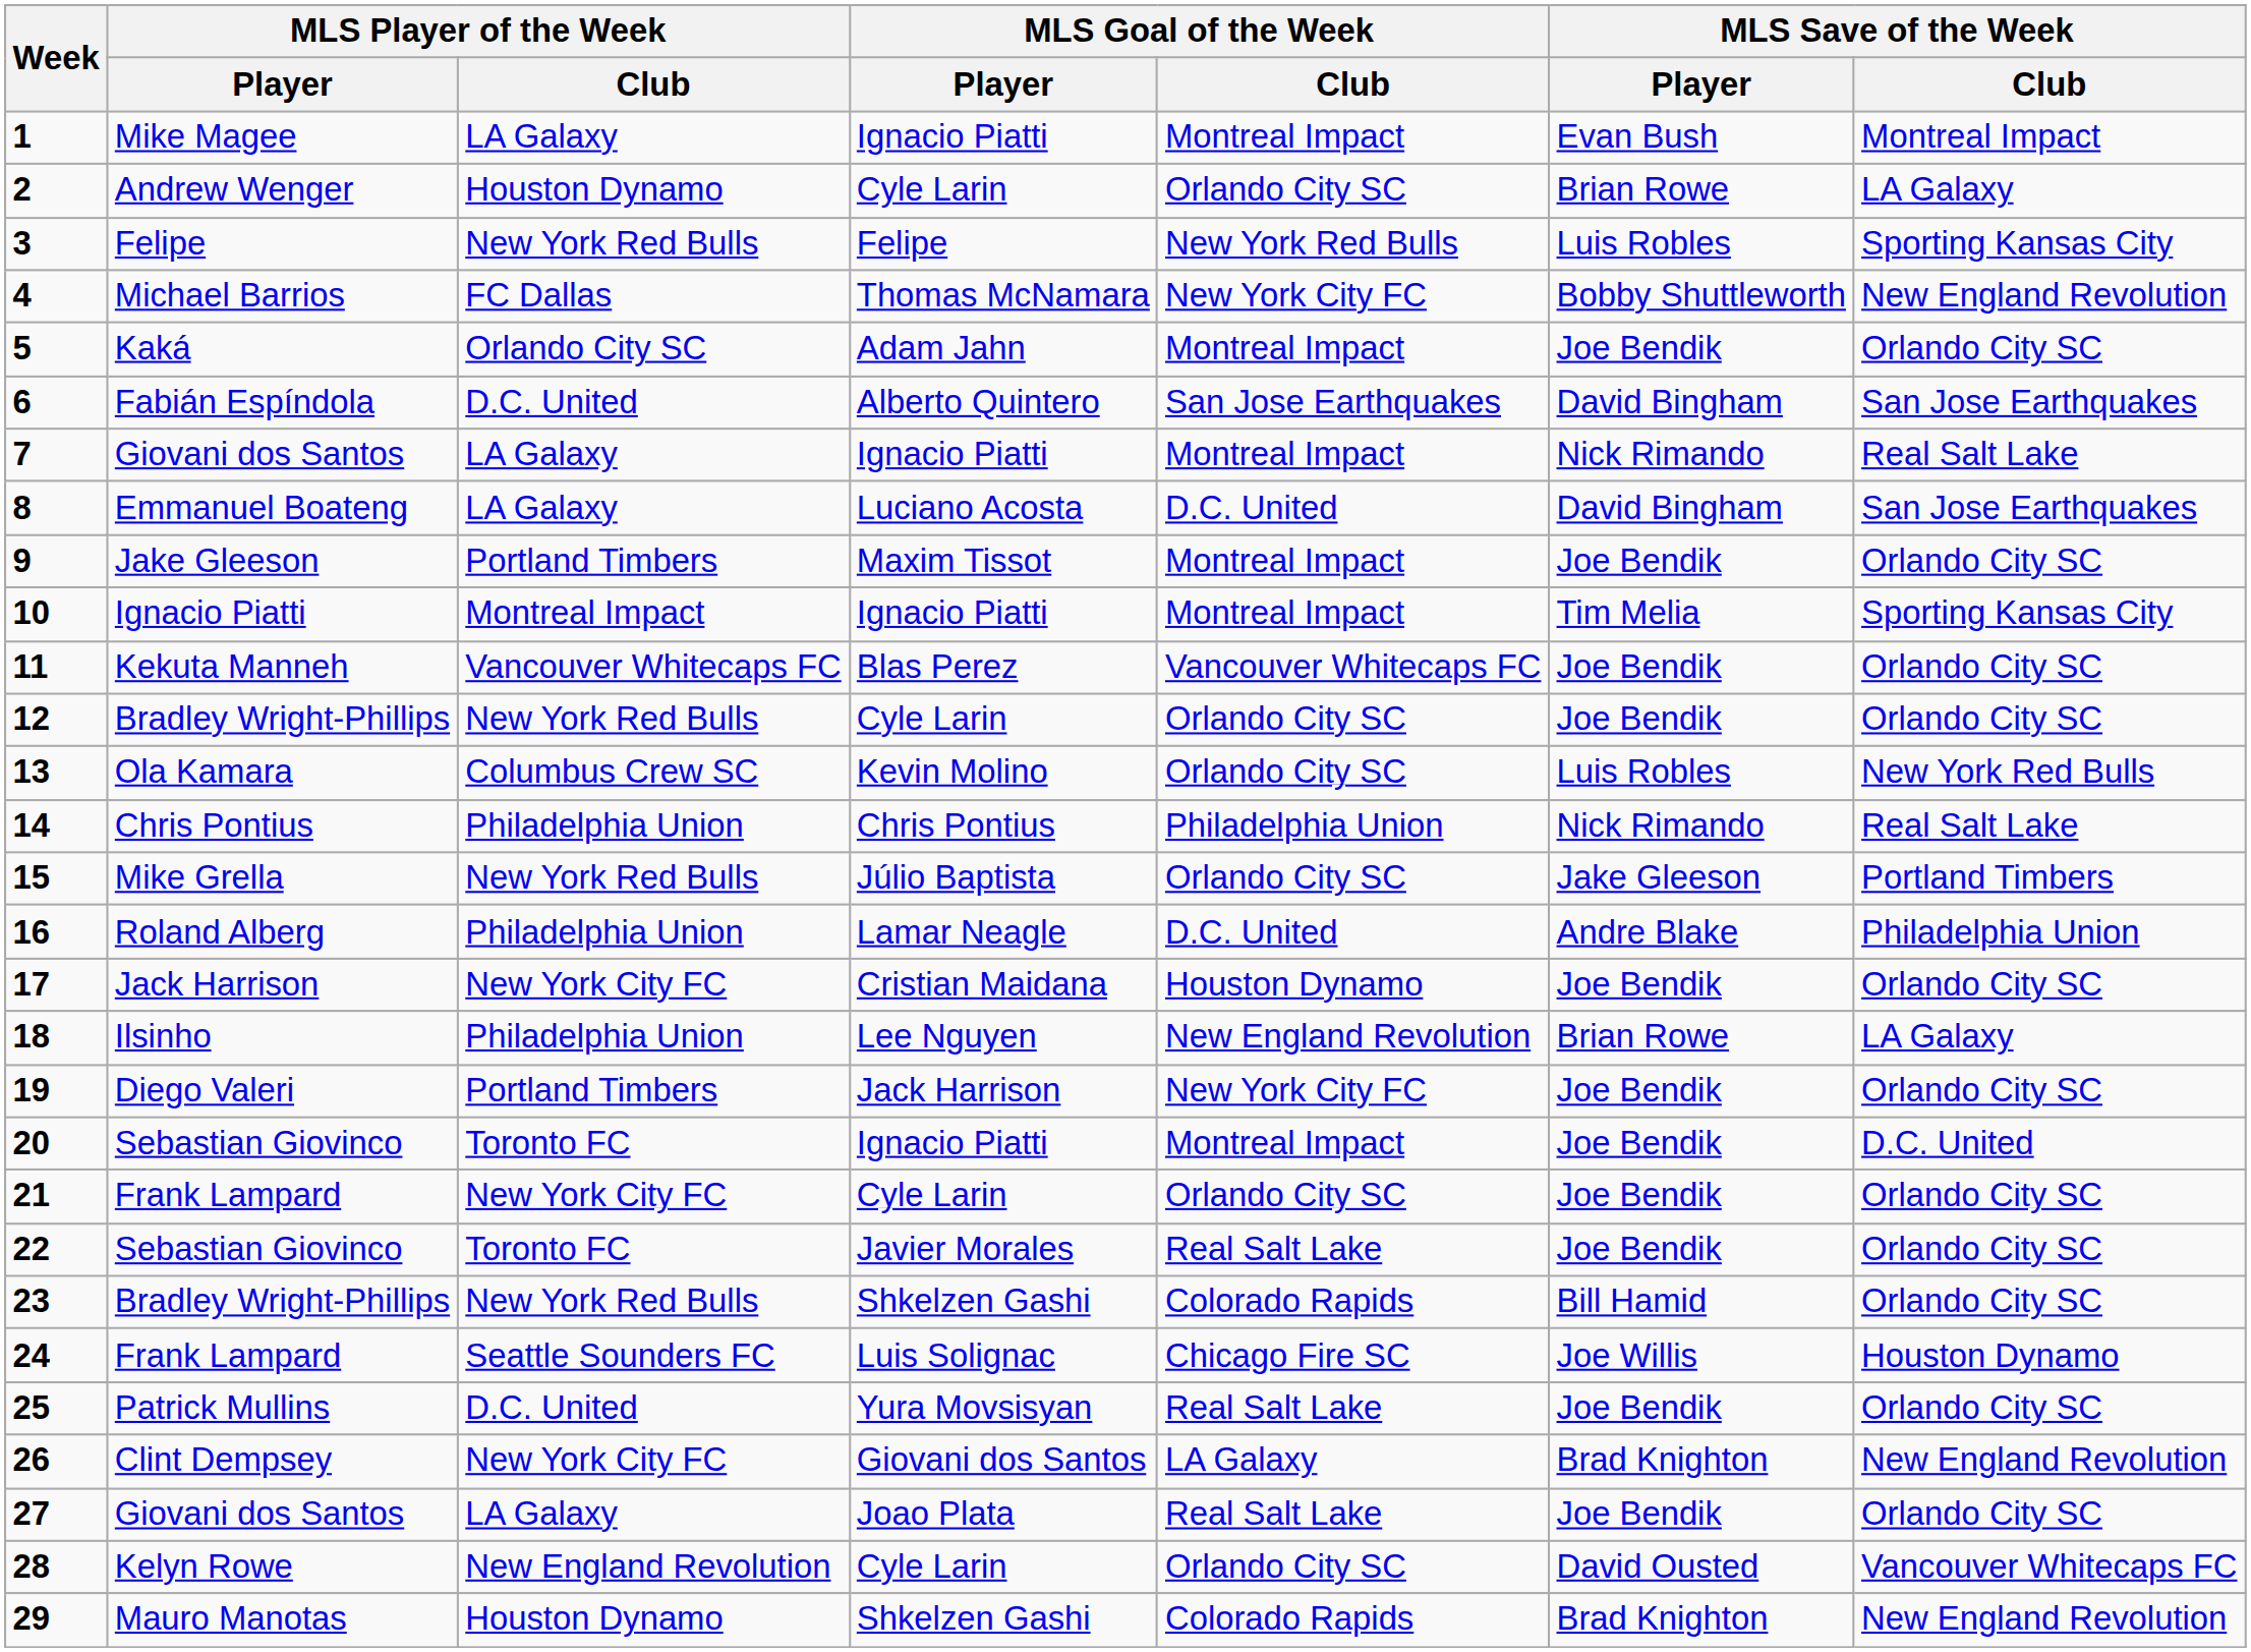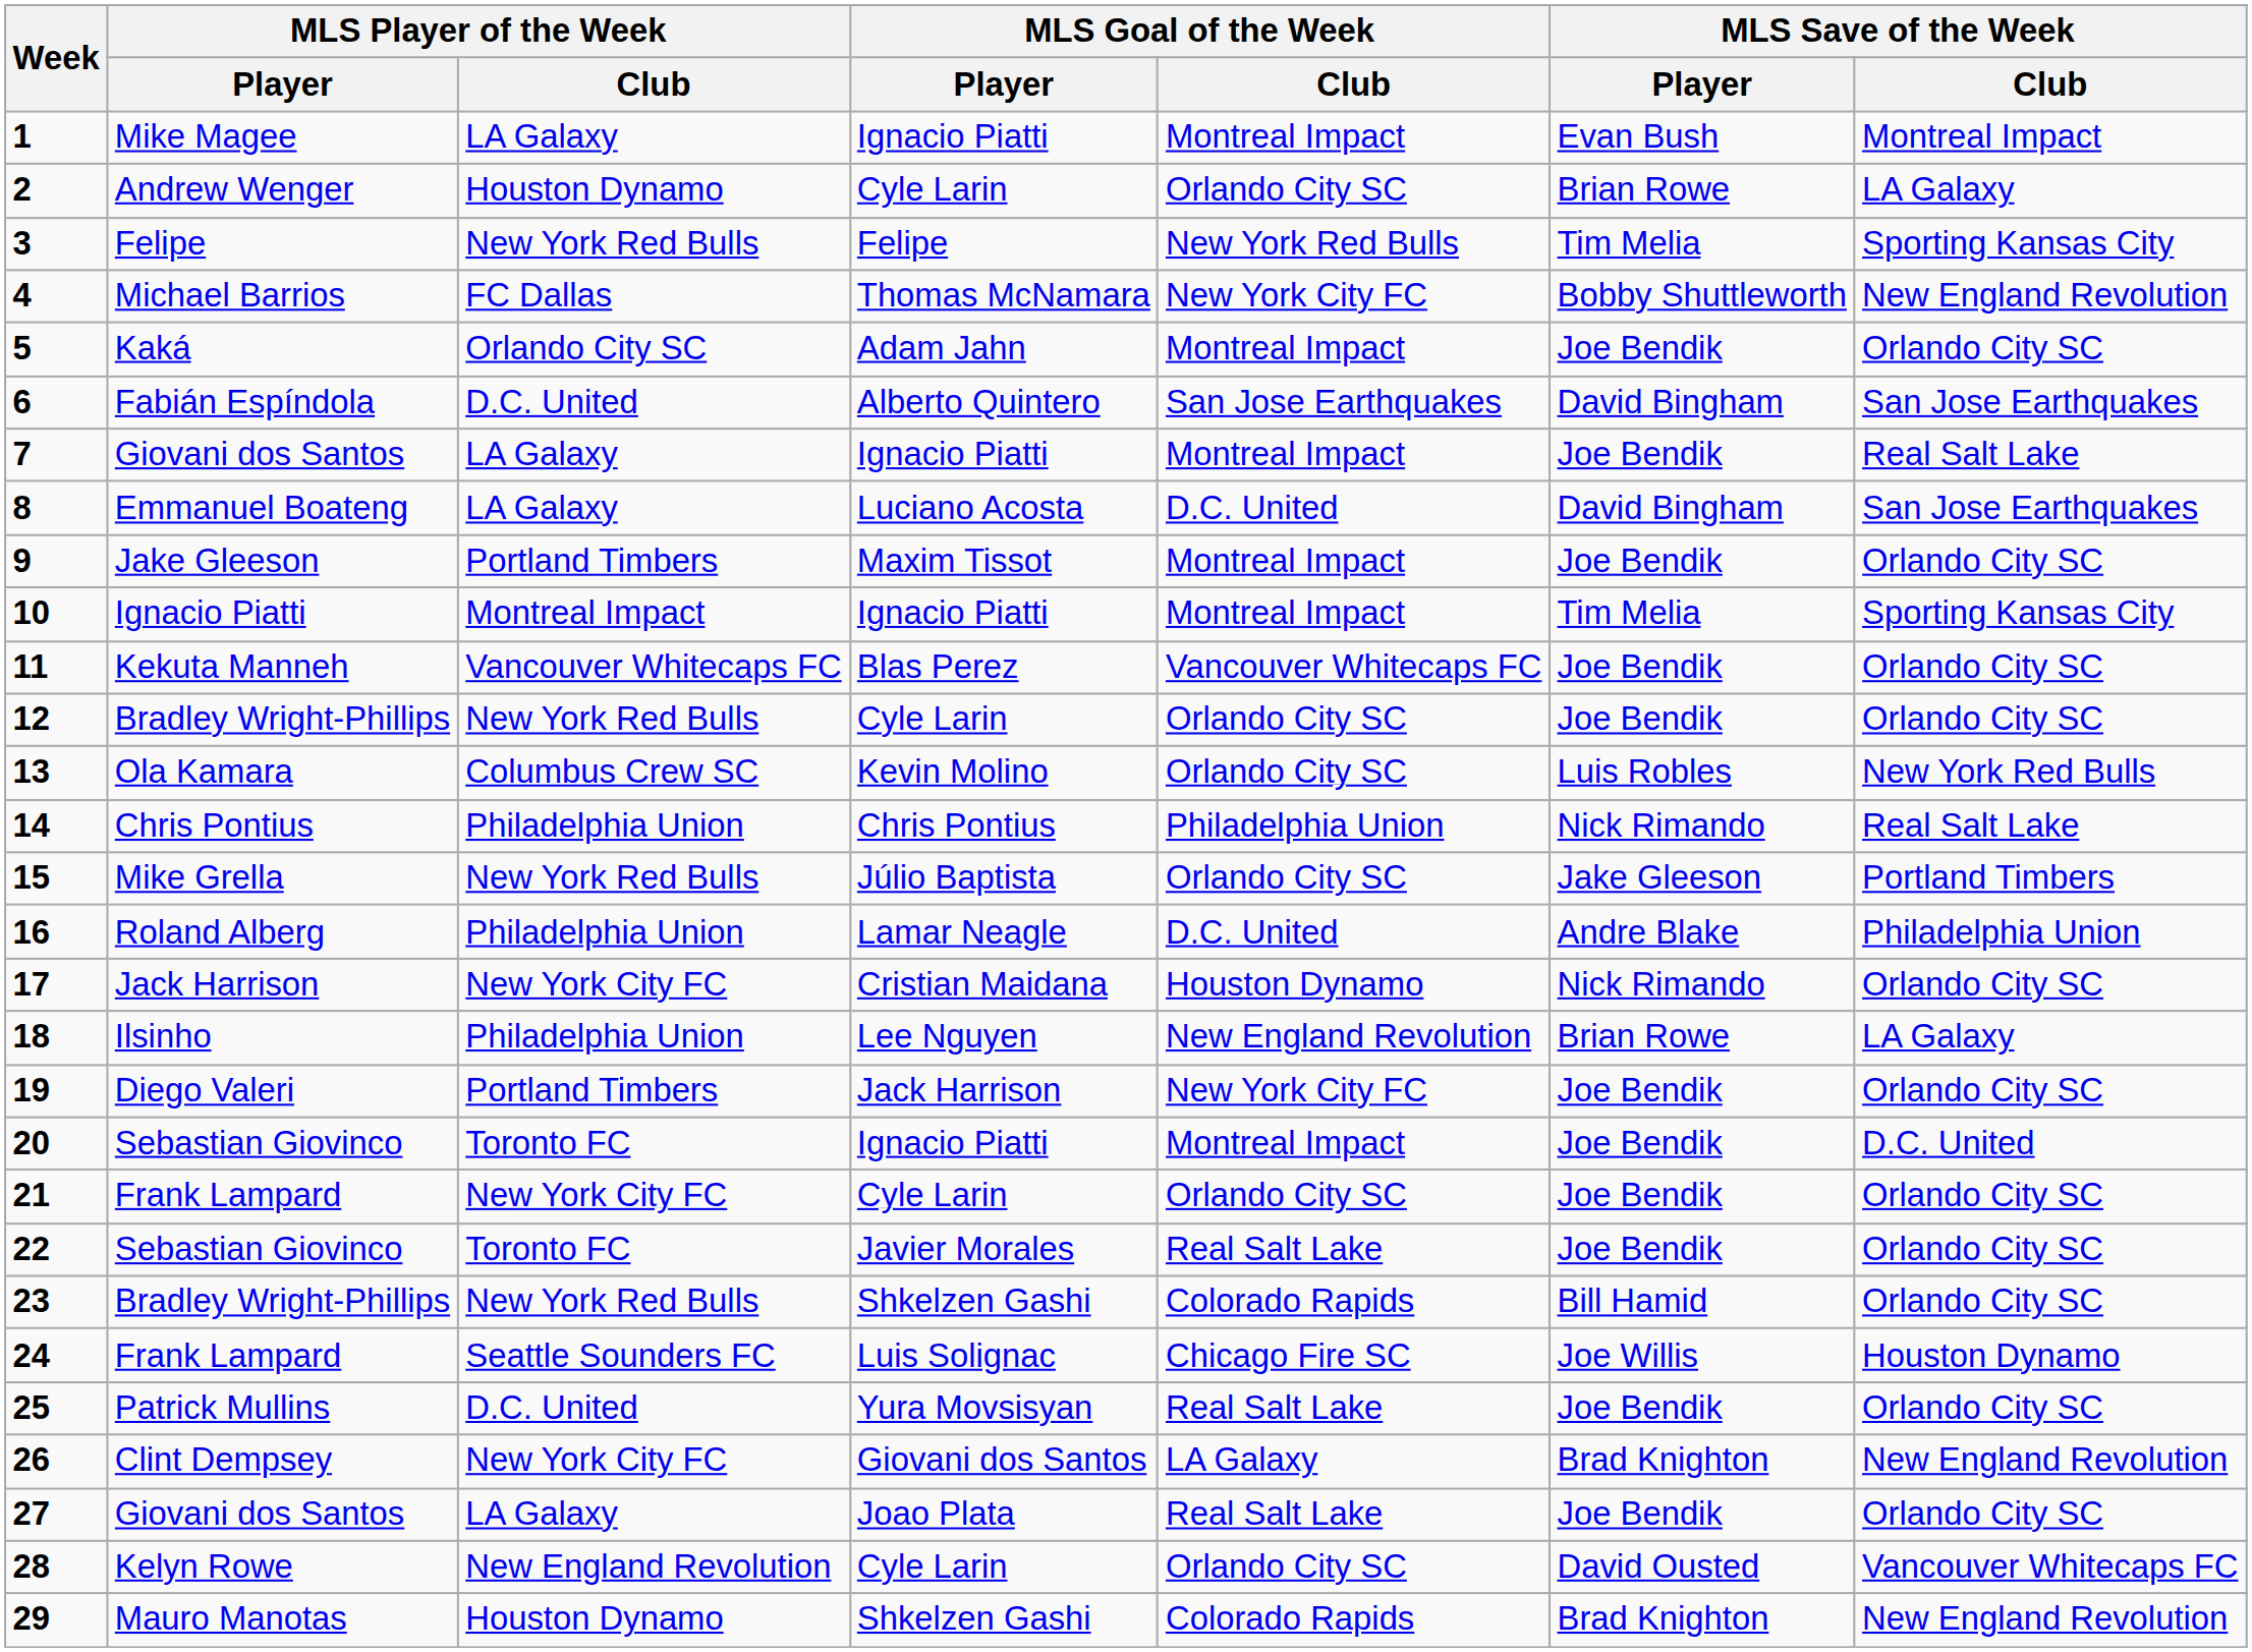3 | MLS Save of the Week / Player: Luis Robles -> Tim Melia
7 | MLS Save of the Week / Player: Nick Rimando -> Joe Bendik
17 | MLS Save of the Week / Player: Joe Bendik -> Nick Rimando
